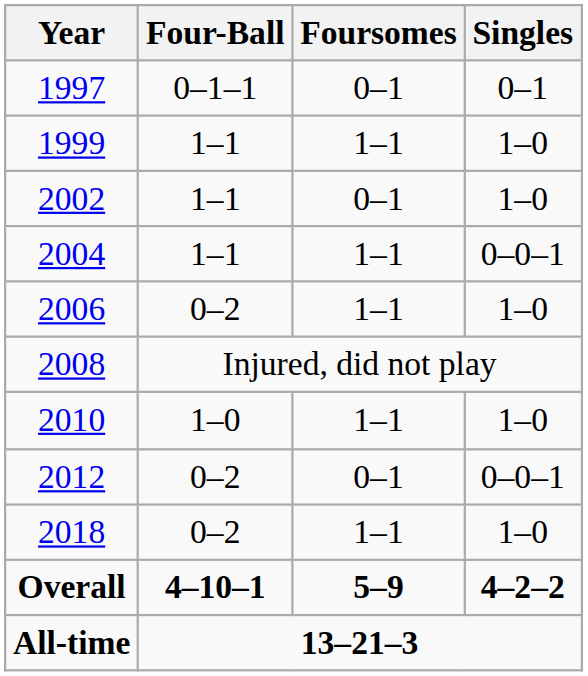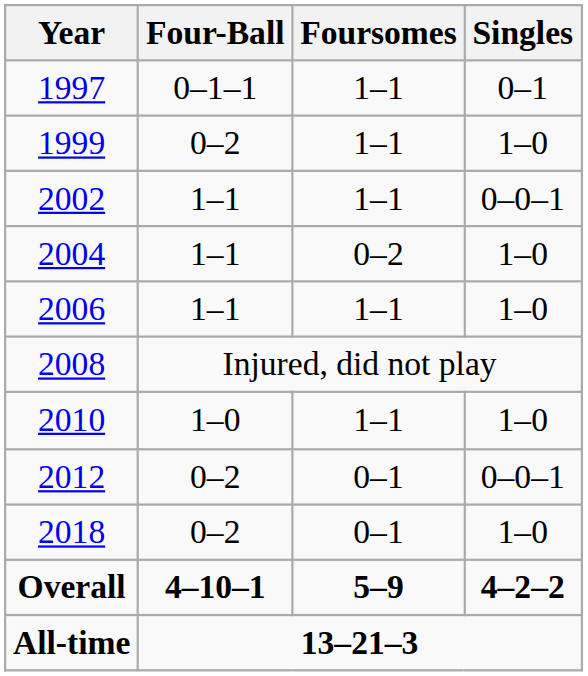1997 | Foursomes: 0–1 -> 1–1
1999 | Four-Ball: 1–1 -> 0–2
2002 | Foursomes: 0–1 -> 1–1
2002 | Singles: 1–0 -> 0–0–1
2004 | Foursomes: 1–1 -> 0–2
2004 | Singles: 0–0–1 -> 1–0
2006 | Four-Ball: 0–2 -> 1–1
2018 | Foursomes: 1–1 -> 0–1
